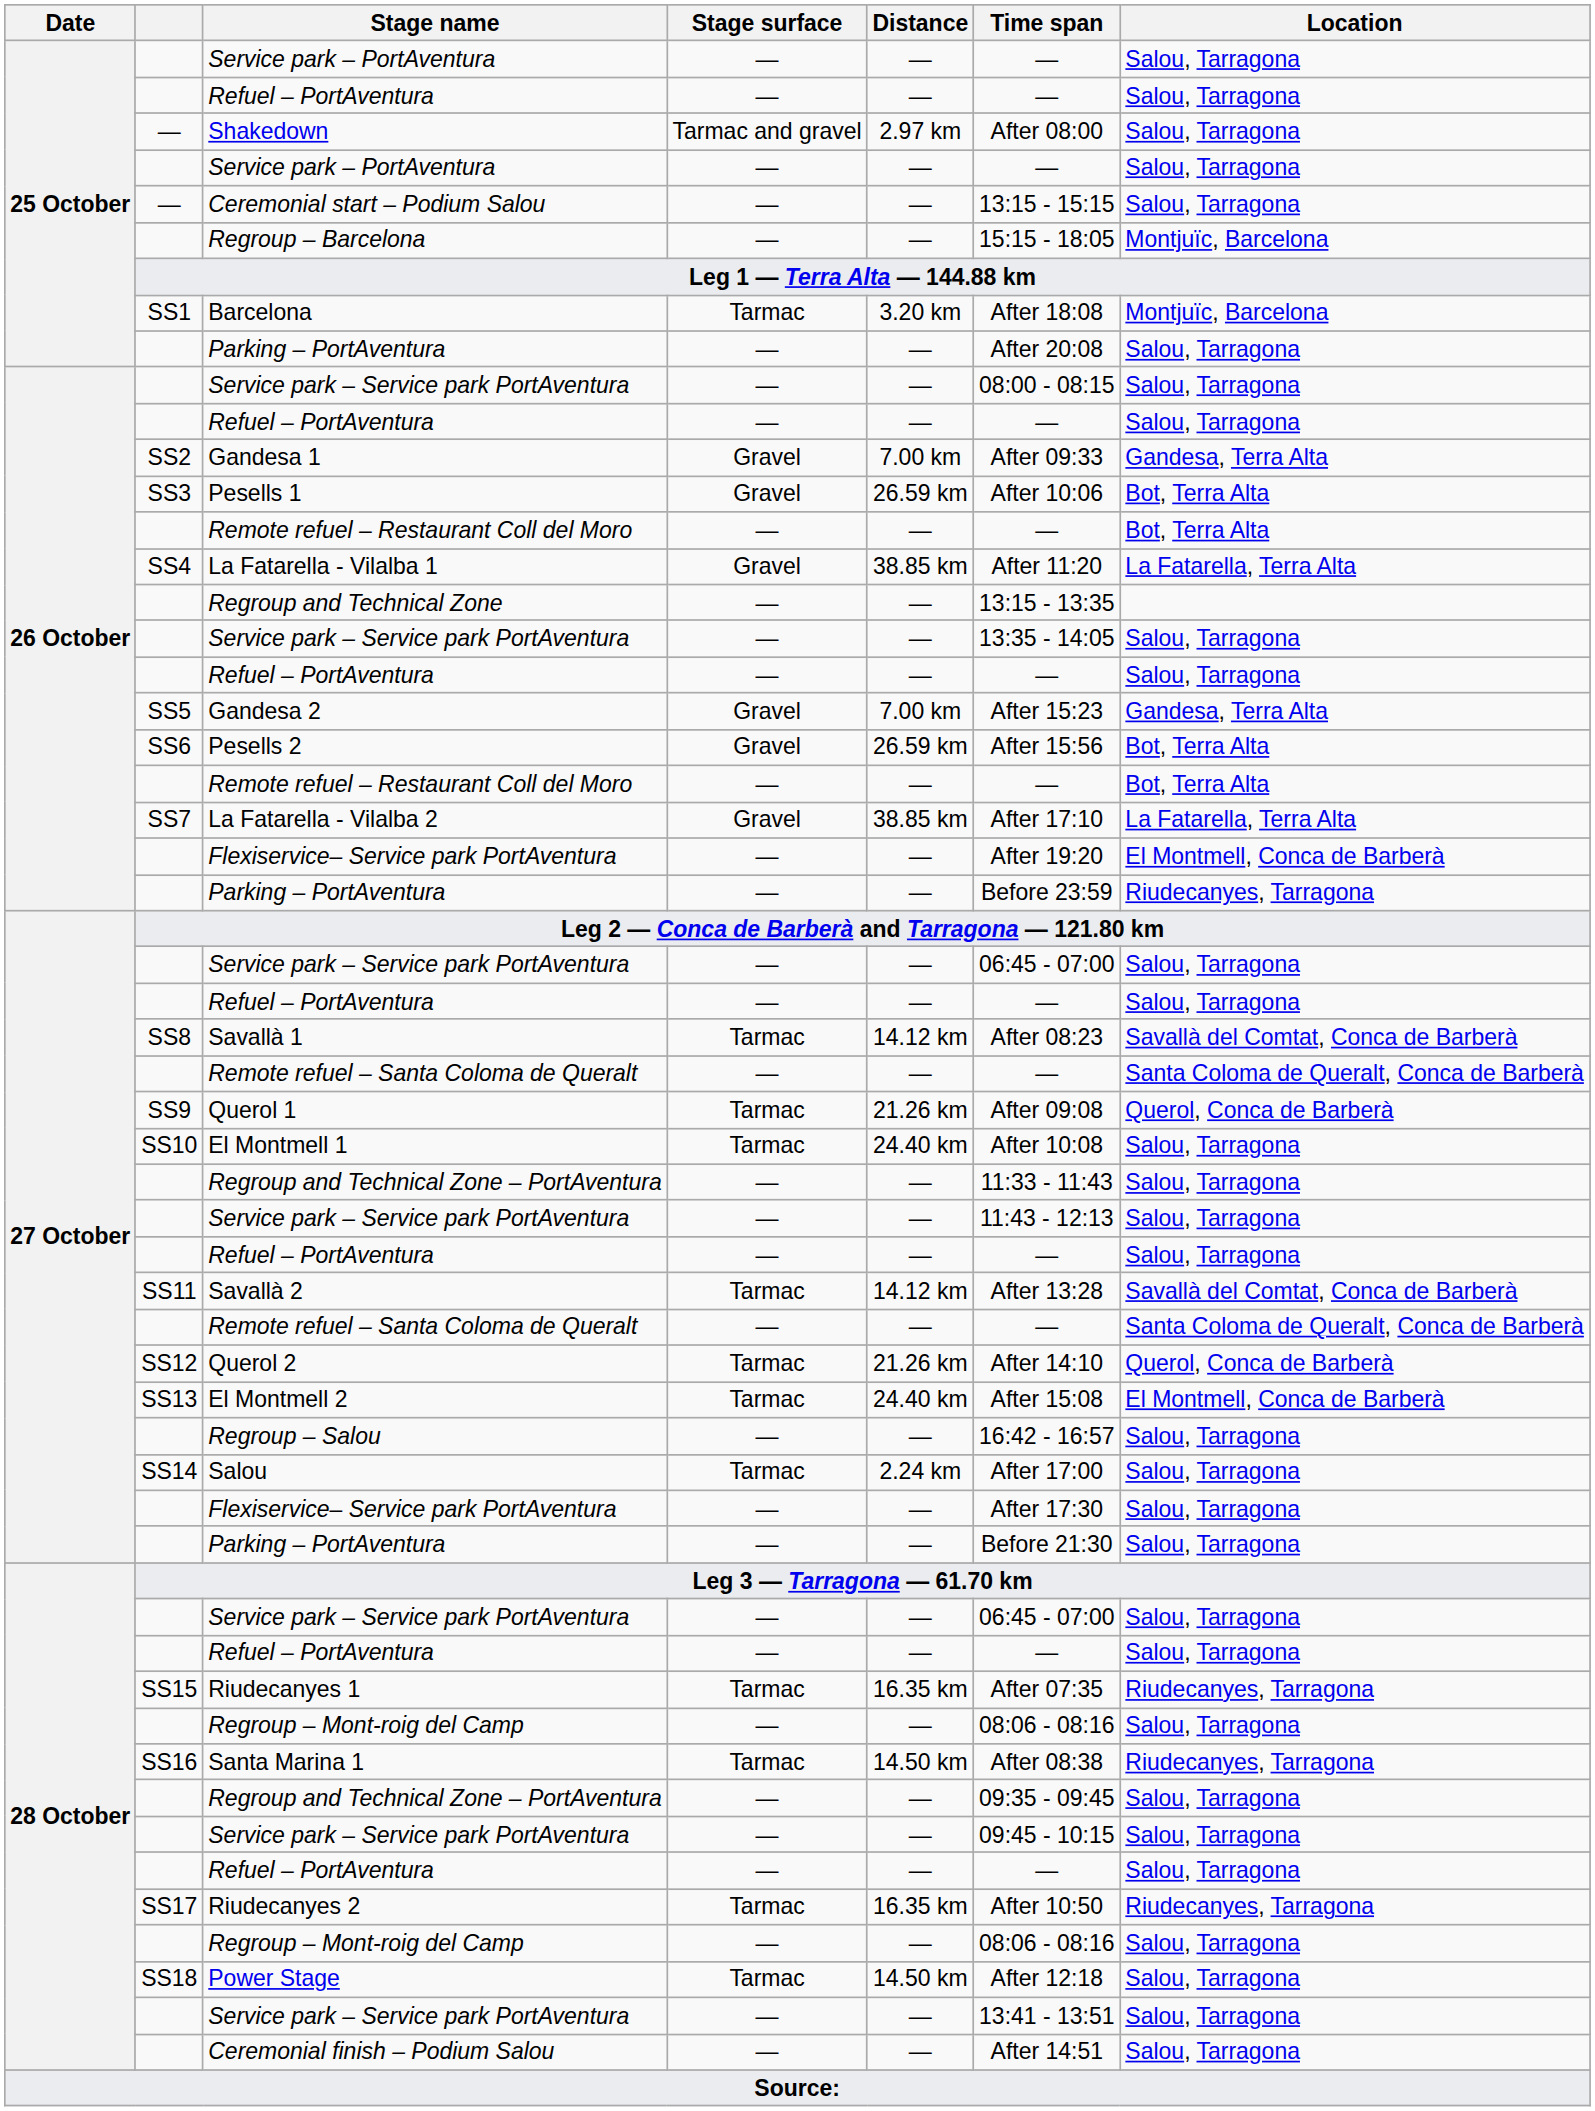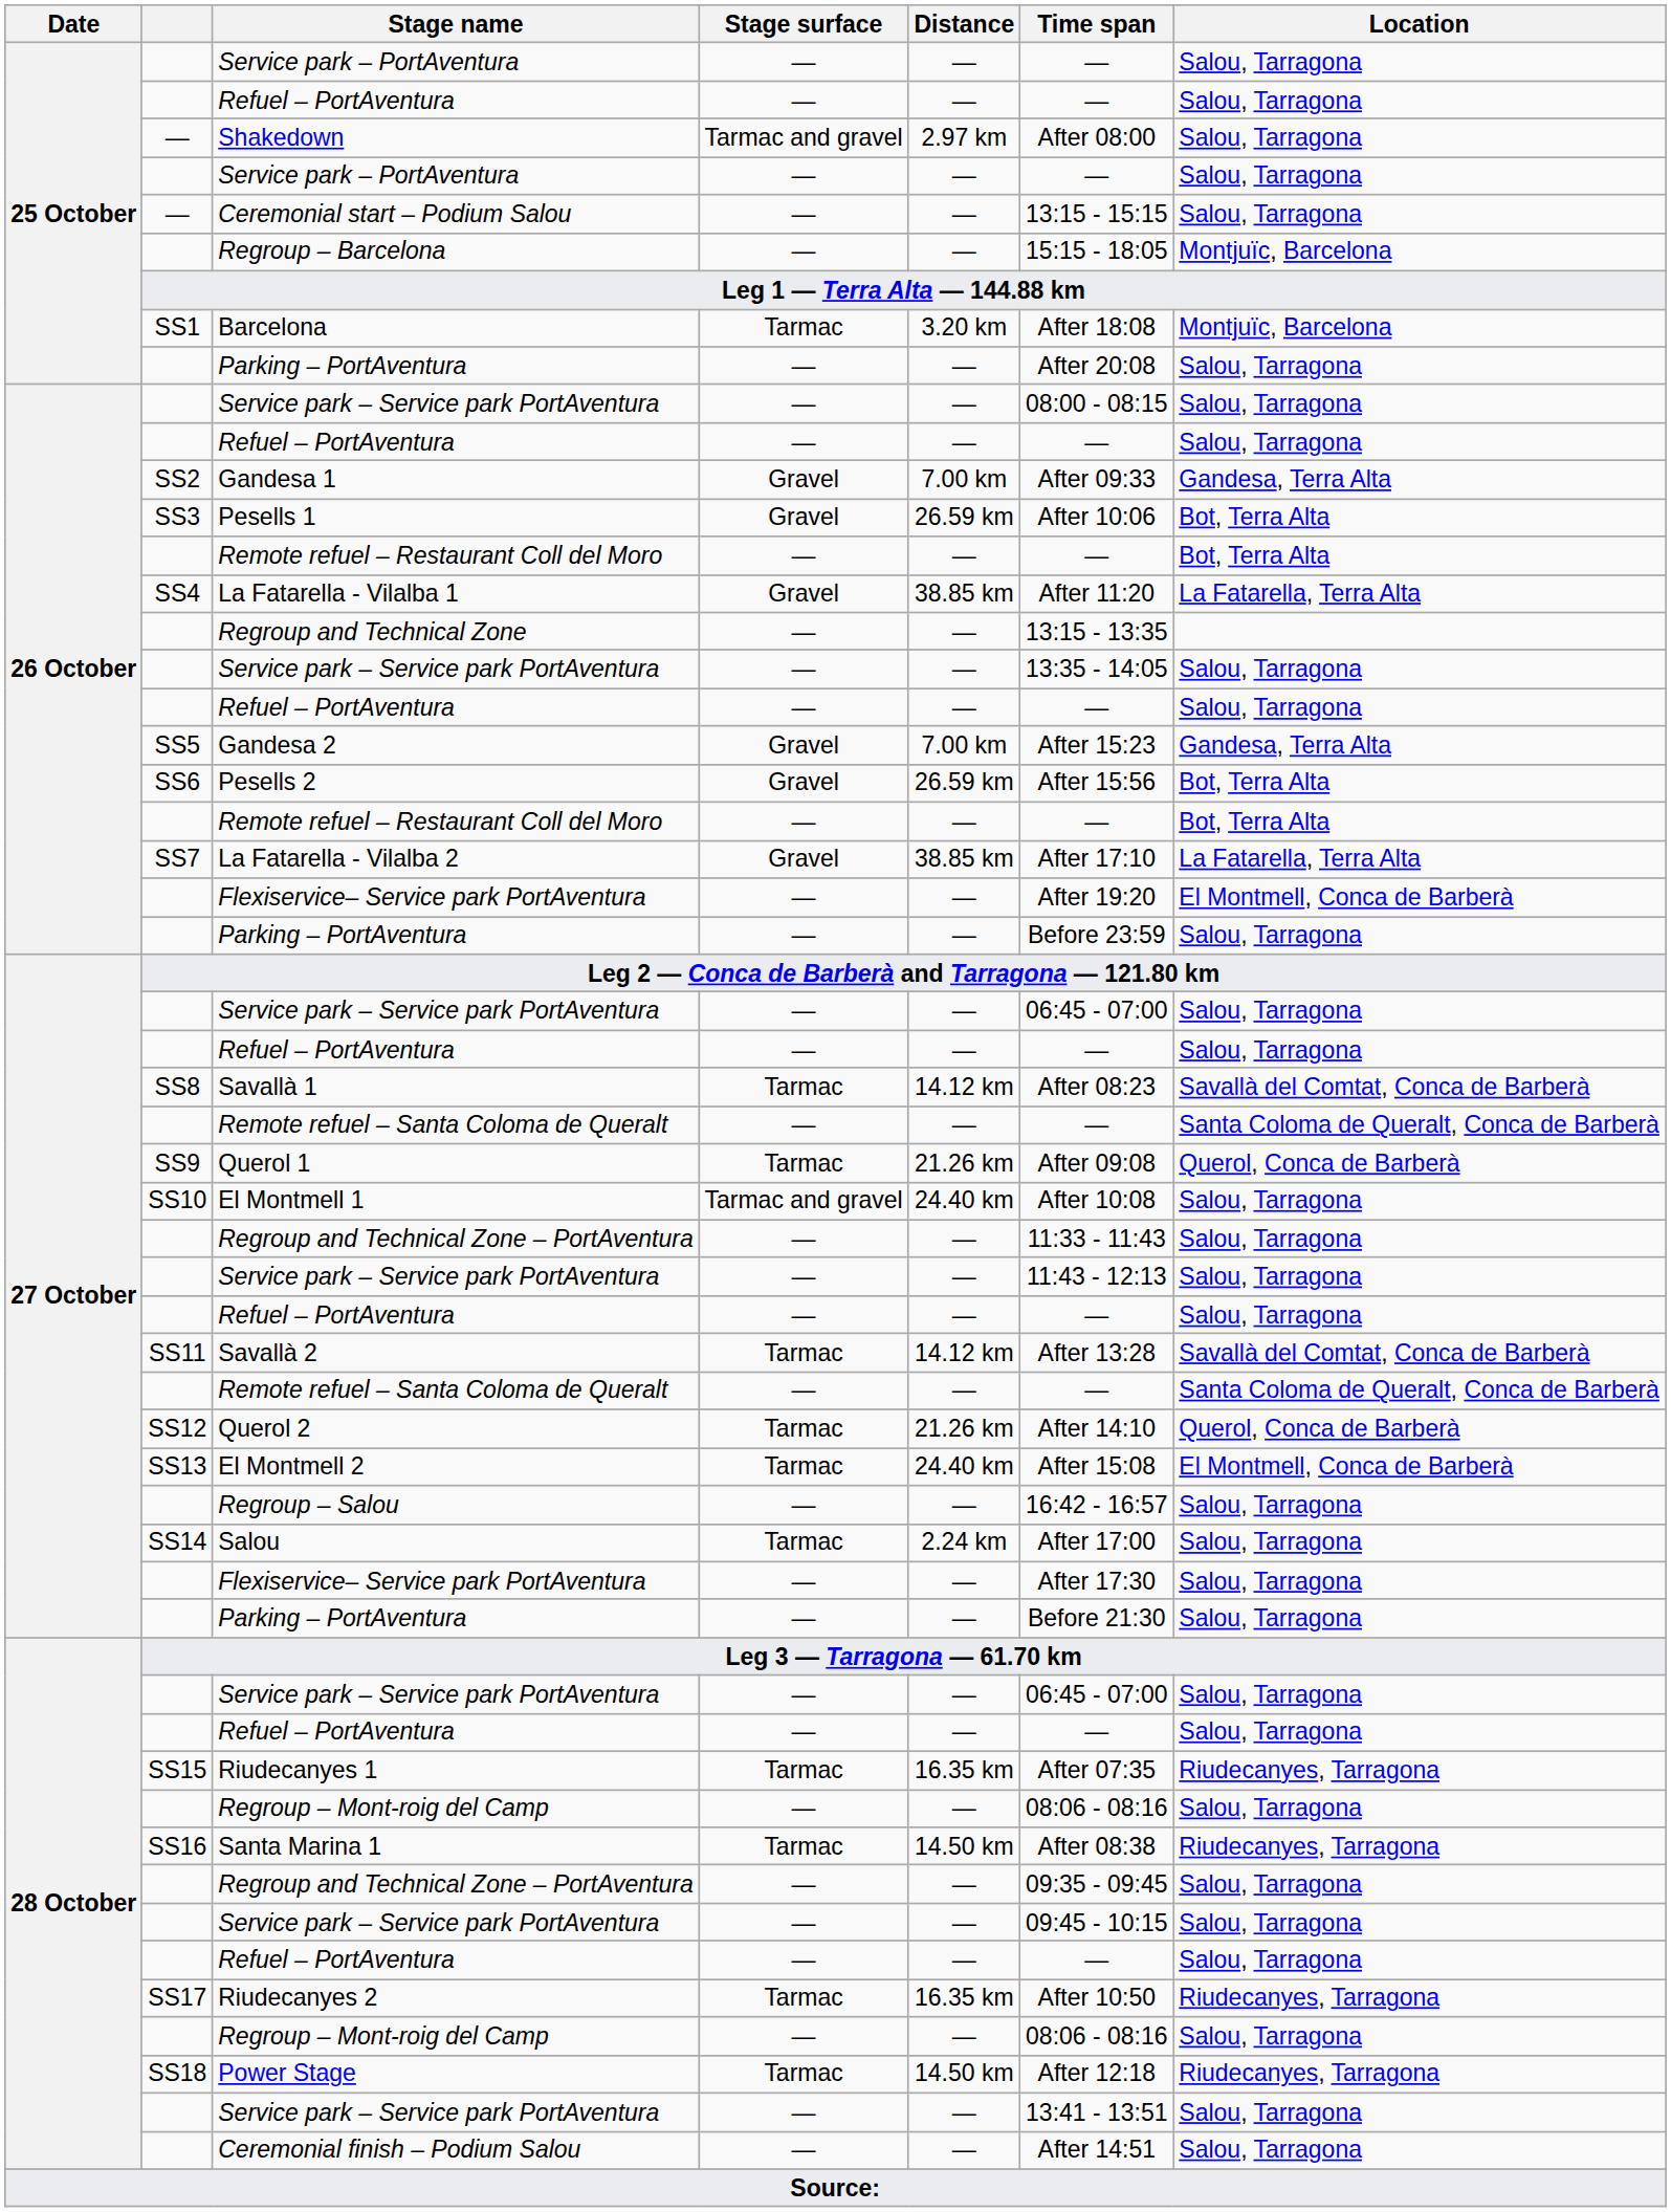26 October / Parking – PortAventura | Location: Riudecanyes, Tarragona -> Salou, Tarragona
El Montmell 1 | Stage surface: Tarmac -> Tarmac and gravel
Power Stage | Location: Salou, Tarragona -> Riudecanyes, Tarragona
